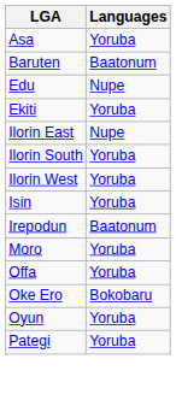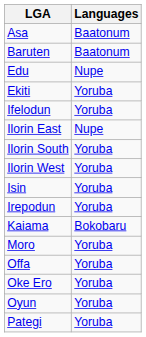Asa | Languages: Yoruba -> Baatonum
+ row: Ifelodun | Yoruba
Irepodun | Languages: Baatonum -> Yoruba
+ row: Kaiama | Bokobaru
Oke Ero | Languages: Bokobaru -> Yoruba
